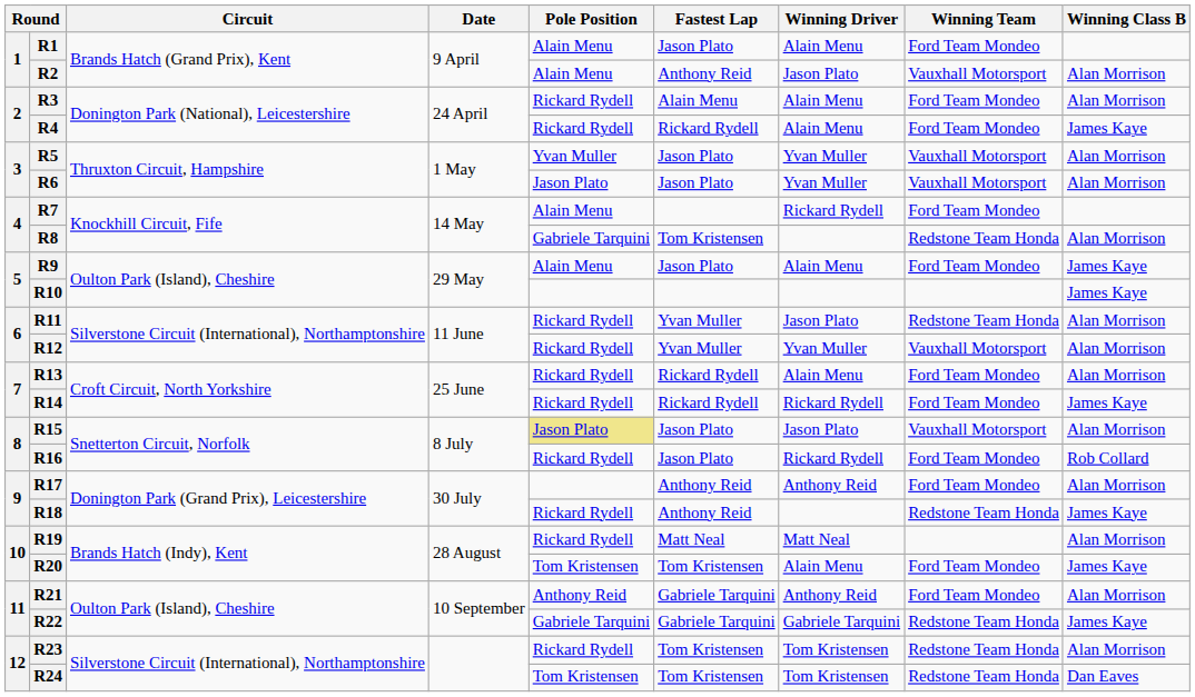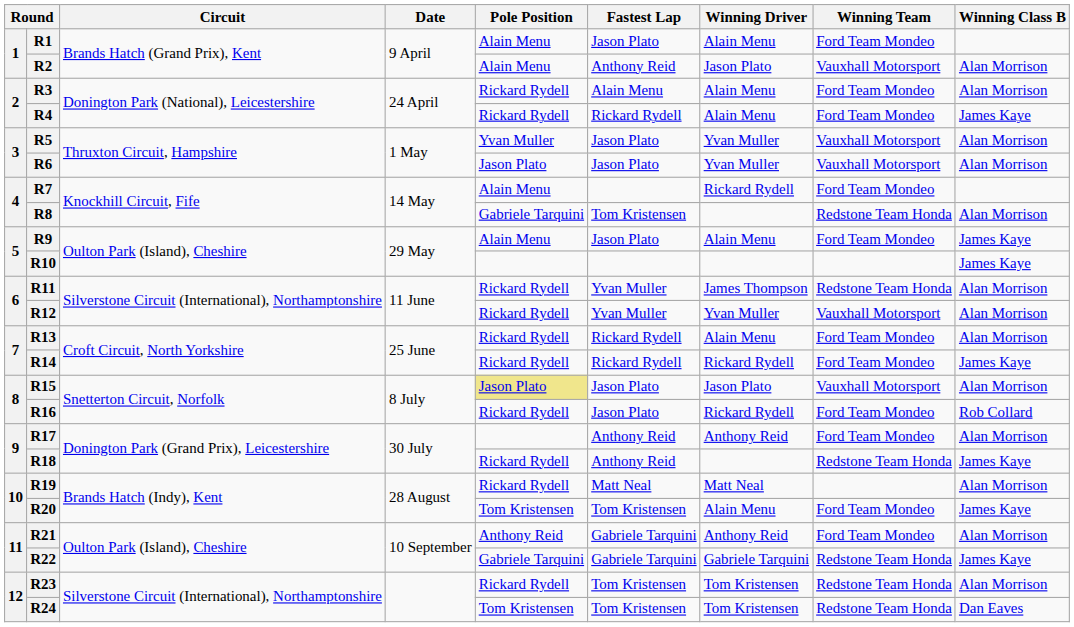R11 | Winning Driver: Jason Plato -> James Thompson
